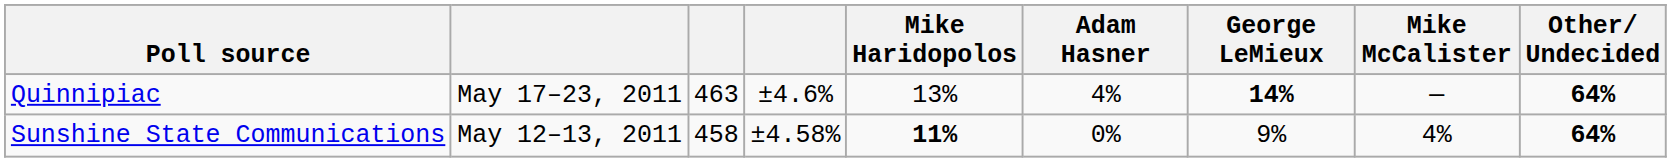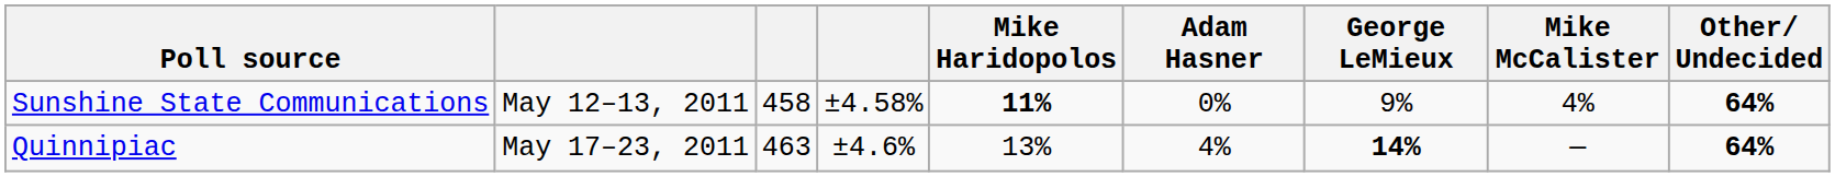rows swapped: Sunshine State Communications <-> Quinnipiac
